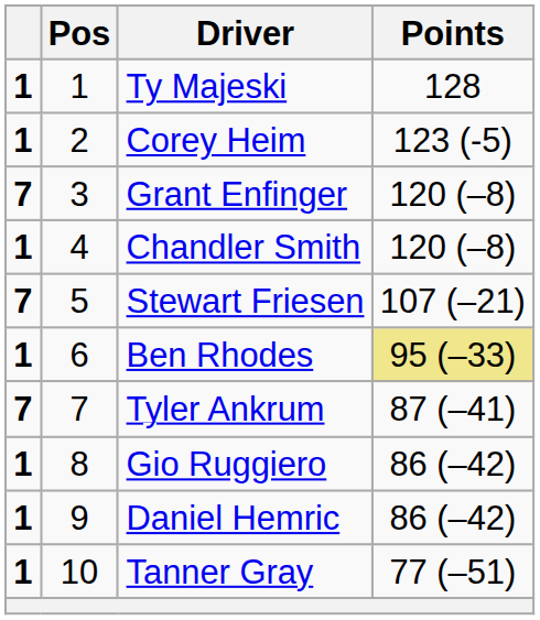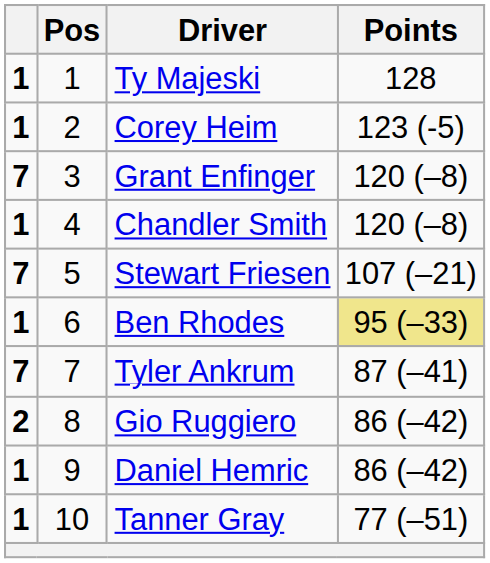Gio Ruggiero | column 1: 1 -> 2
